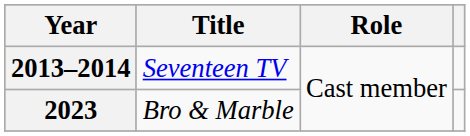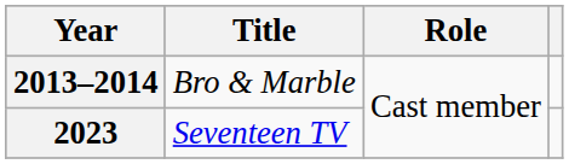2013–2014 | Title: Seventeen TV -> Bro & Marble
2023 | Title: Bro & Marble -> Seventeen TV
